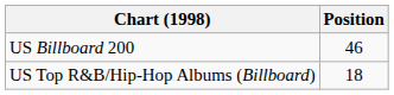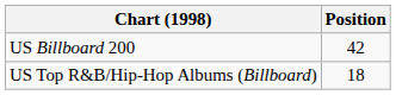US Billboard 200 | Position: 46 -> 42
